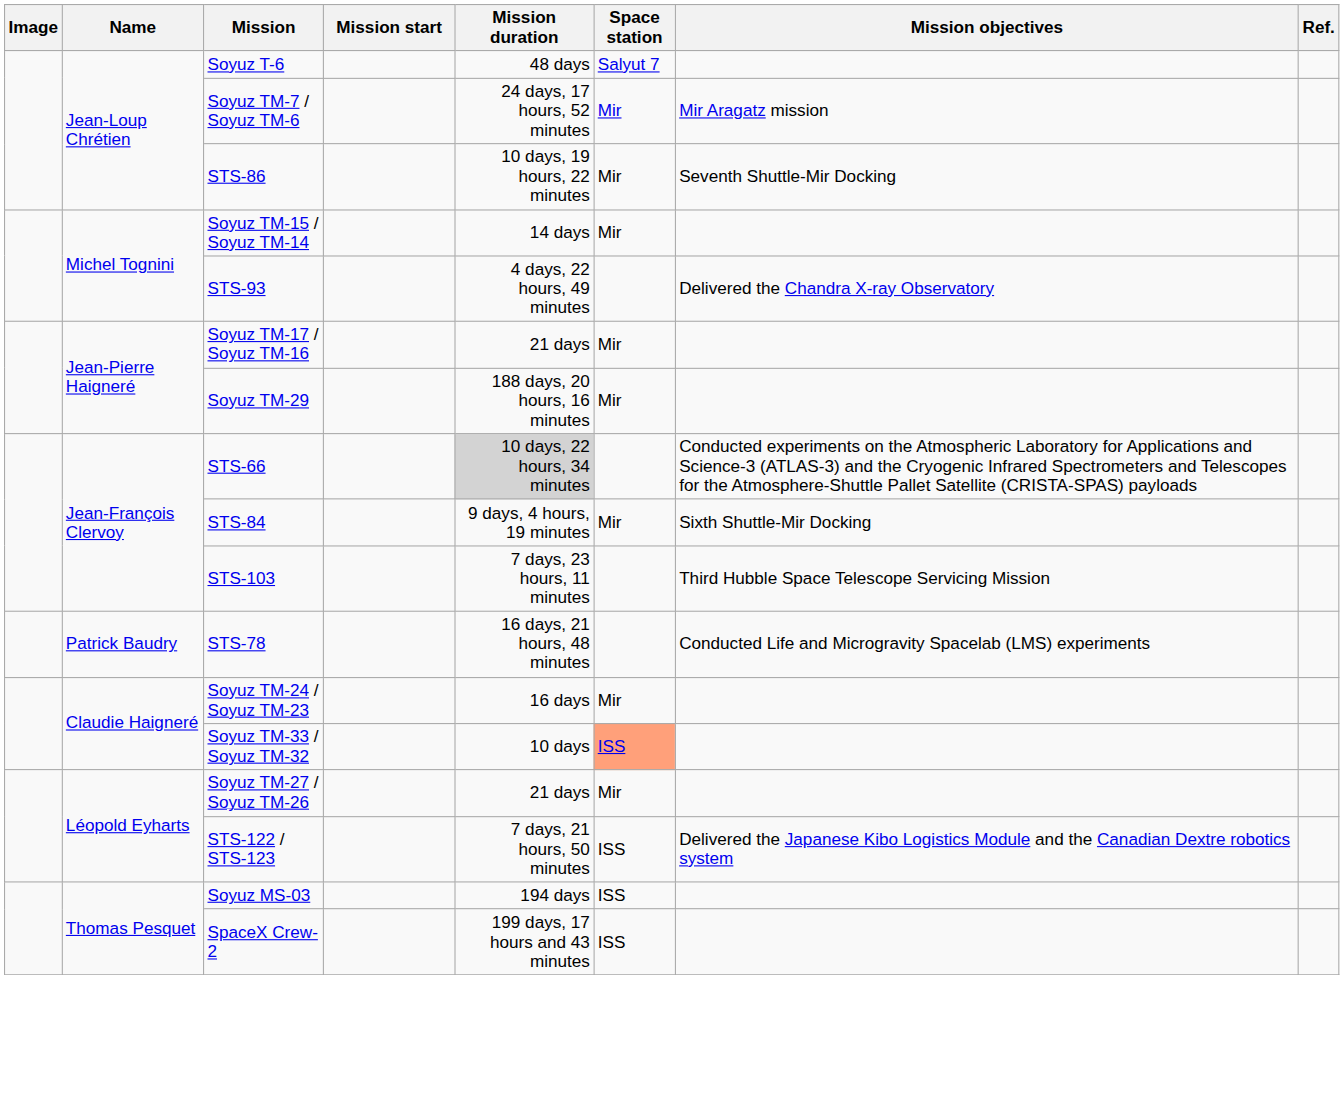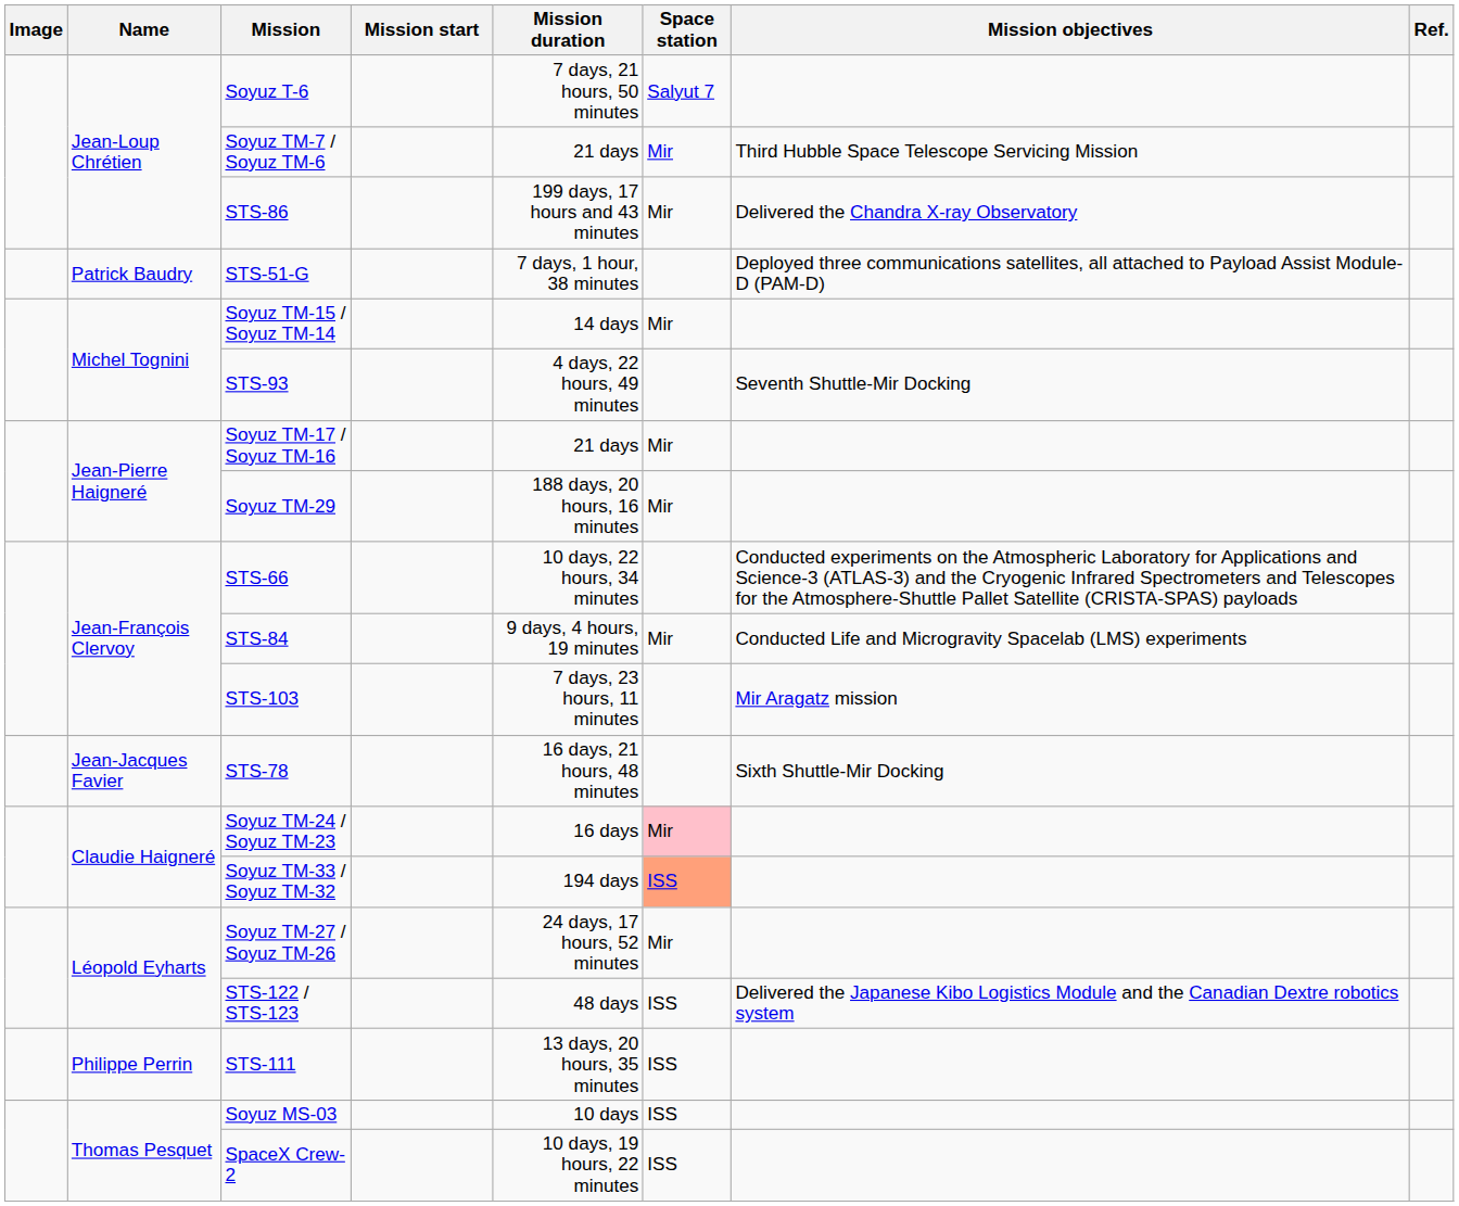Soyuz T-6 | Mission duration: 48 days -> 7 days, 21 hours, 50 minutes
Soyuz TM-7 / Soyuz TM-6 | Mission duration: 24 days, 17 hours, 52 minutes -> 21 days
Soyuz TM-7 / Soyuz TM-6 | Mission objectives: Mir Aragatz mission -> Third Hubble Space Telescope Servicing Mission
STS-86 | Mission duration: 10 days, 19 hours, 22 minutes -> 199 days, 17 hours and 43 minutes
STS-86 | Mission objectives: Seventh Shuttle-Mir Docking -> Delivered the Chandra X-ray Observatory
+ row: Patrick Baudry | STS-51-G | 7 days, 1 hour, 38 minutes | Deployed three communications satellites, all attached to Payload Assist Module-D (PAM-D)
STS-93 | Mission objectives: Delivered the Chandra X-ray Observatory -> Seventh Shuttle-Mir Docking
STS-66 | Mission duration: lightgrey background -> no background
STS-84 | Mission objectives: Sixth Shuttle-Mir Docking -> Conducted Life and Microgravity Spacelab (LMS) experiments
STS-103 | Mission objectives: Third Hubble Space Telescope Servicing Mission -> Mir Aragatz mission
STS-78 | Name: Patrick Baudry -> Jean-Jacques Favier
STS-78 | Mission objectives: Conducted Life and Microgravity Spacelab (LMS) experiments -> Sixth Shuttle-Mir Docking
Soyuz TM-24 / Soyuz TM-23 | Space station: no background -> pink background
Soyuz TM-33 / Soyuz TM-32 | Mission duration: 10 days -> 194 days
Soyuz TM-27 / Soyuz TM-26 | Mission duration: 21 days -> 24 days, 17 hours, 52 minutes
STS-122 / STS-123 | Mission duration: 7 days, 21 hours, 50 minutes -> 48 days
+ row: Philippe Perrin | STS-111 | 13 days, 20 hours, 35 minutes | ISS
Soyuz MS-03 | Mission duration: 194 days -> 10 days
SpaceX Crew-2 | Mission duration: 199 days, 17 hours and 43 minutes -> 10 days, 19 hours, 22 minutes
